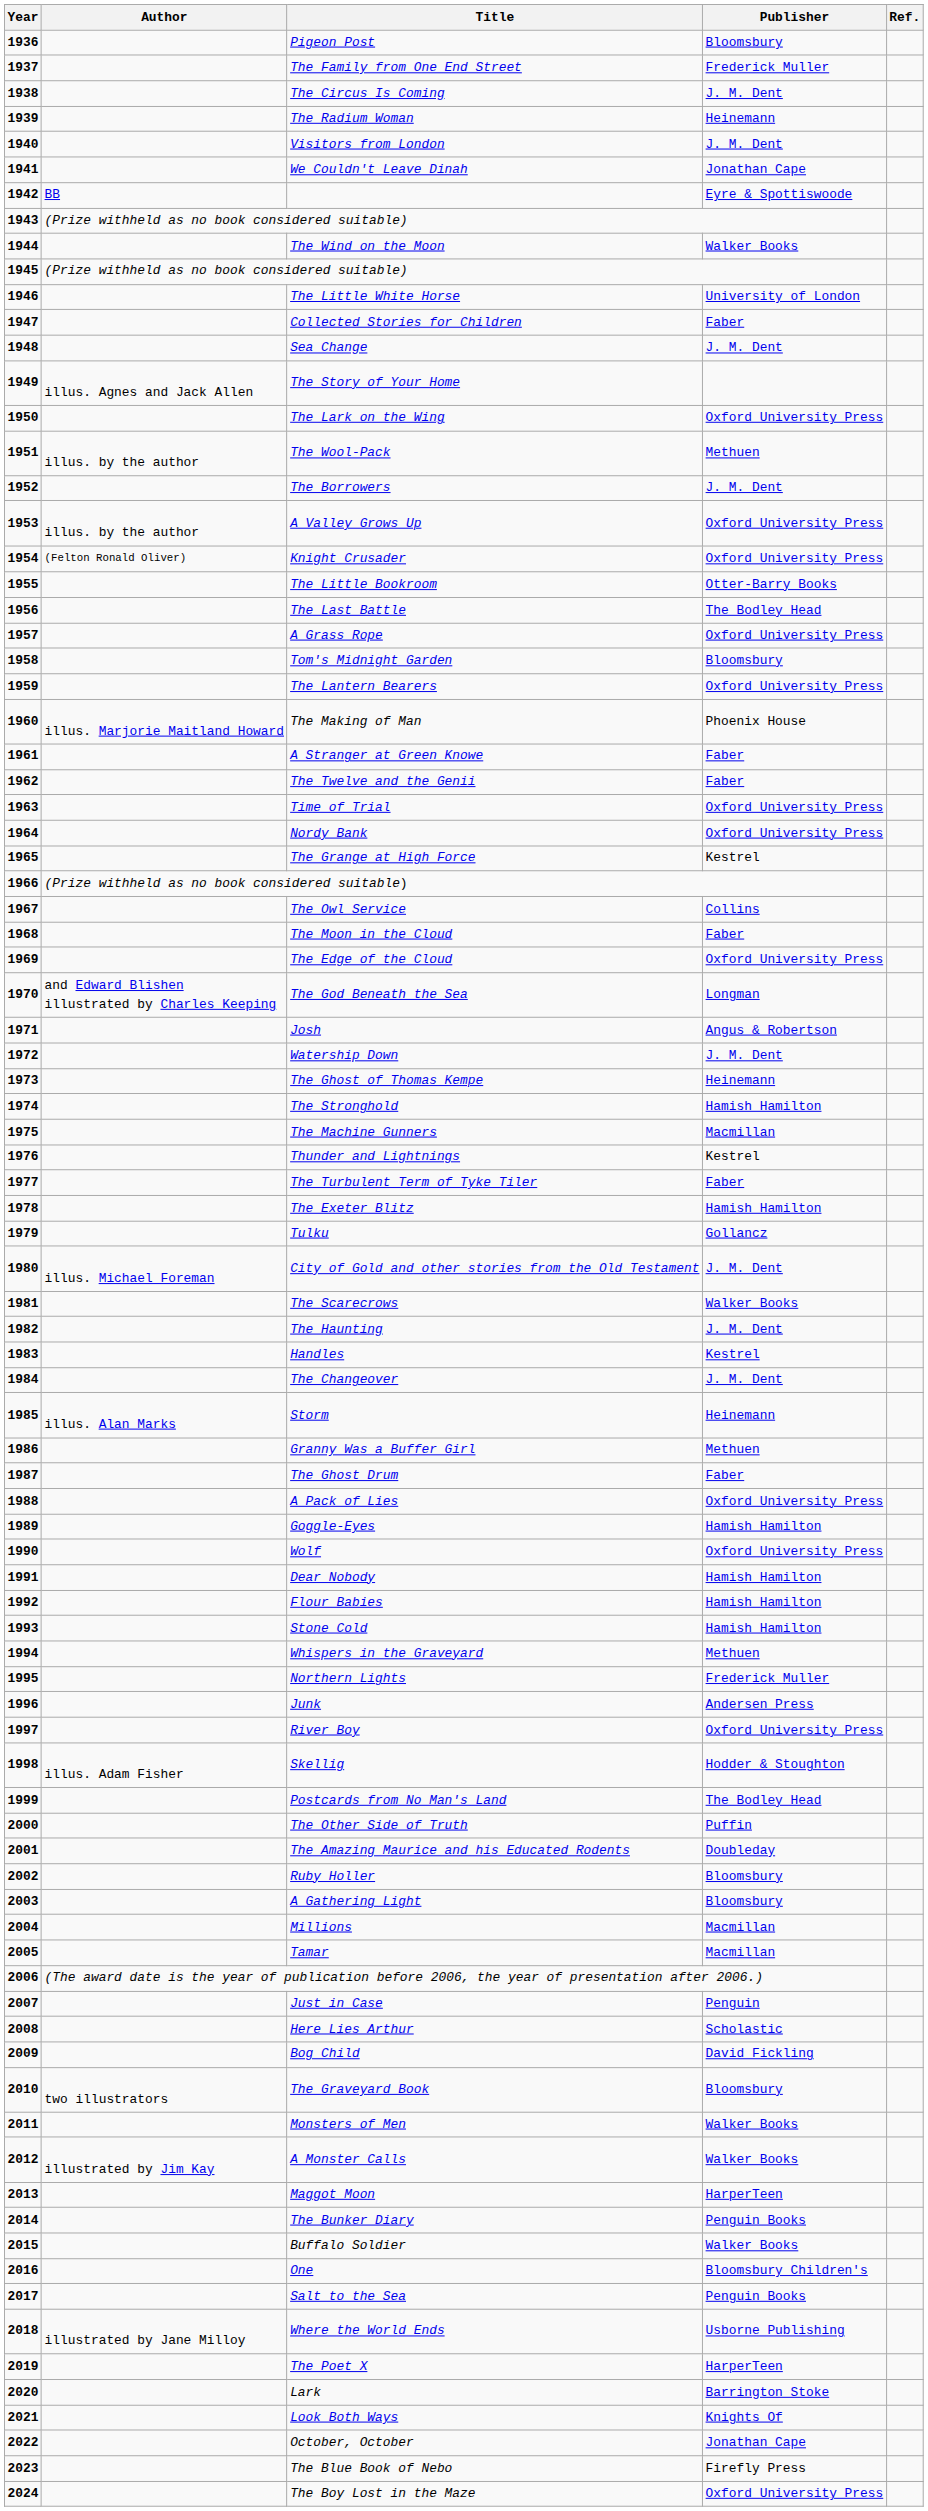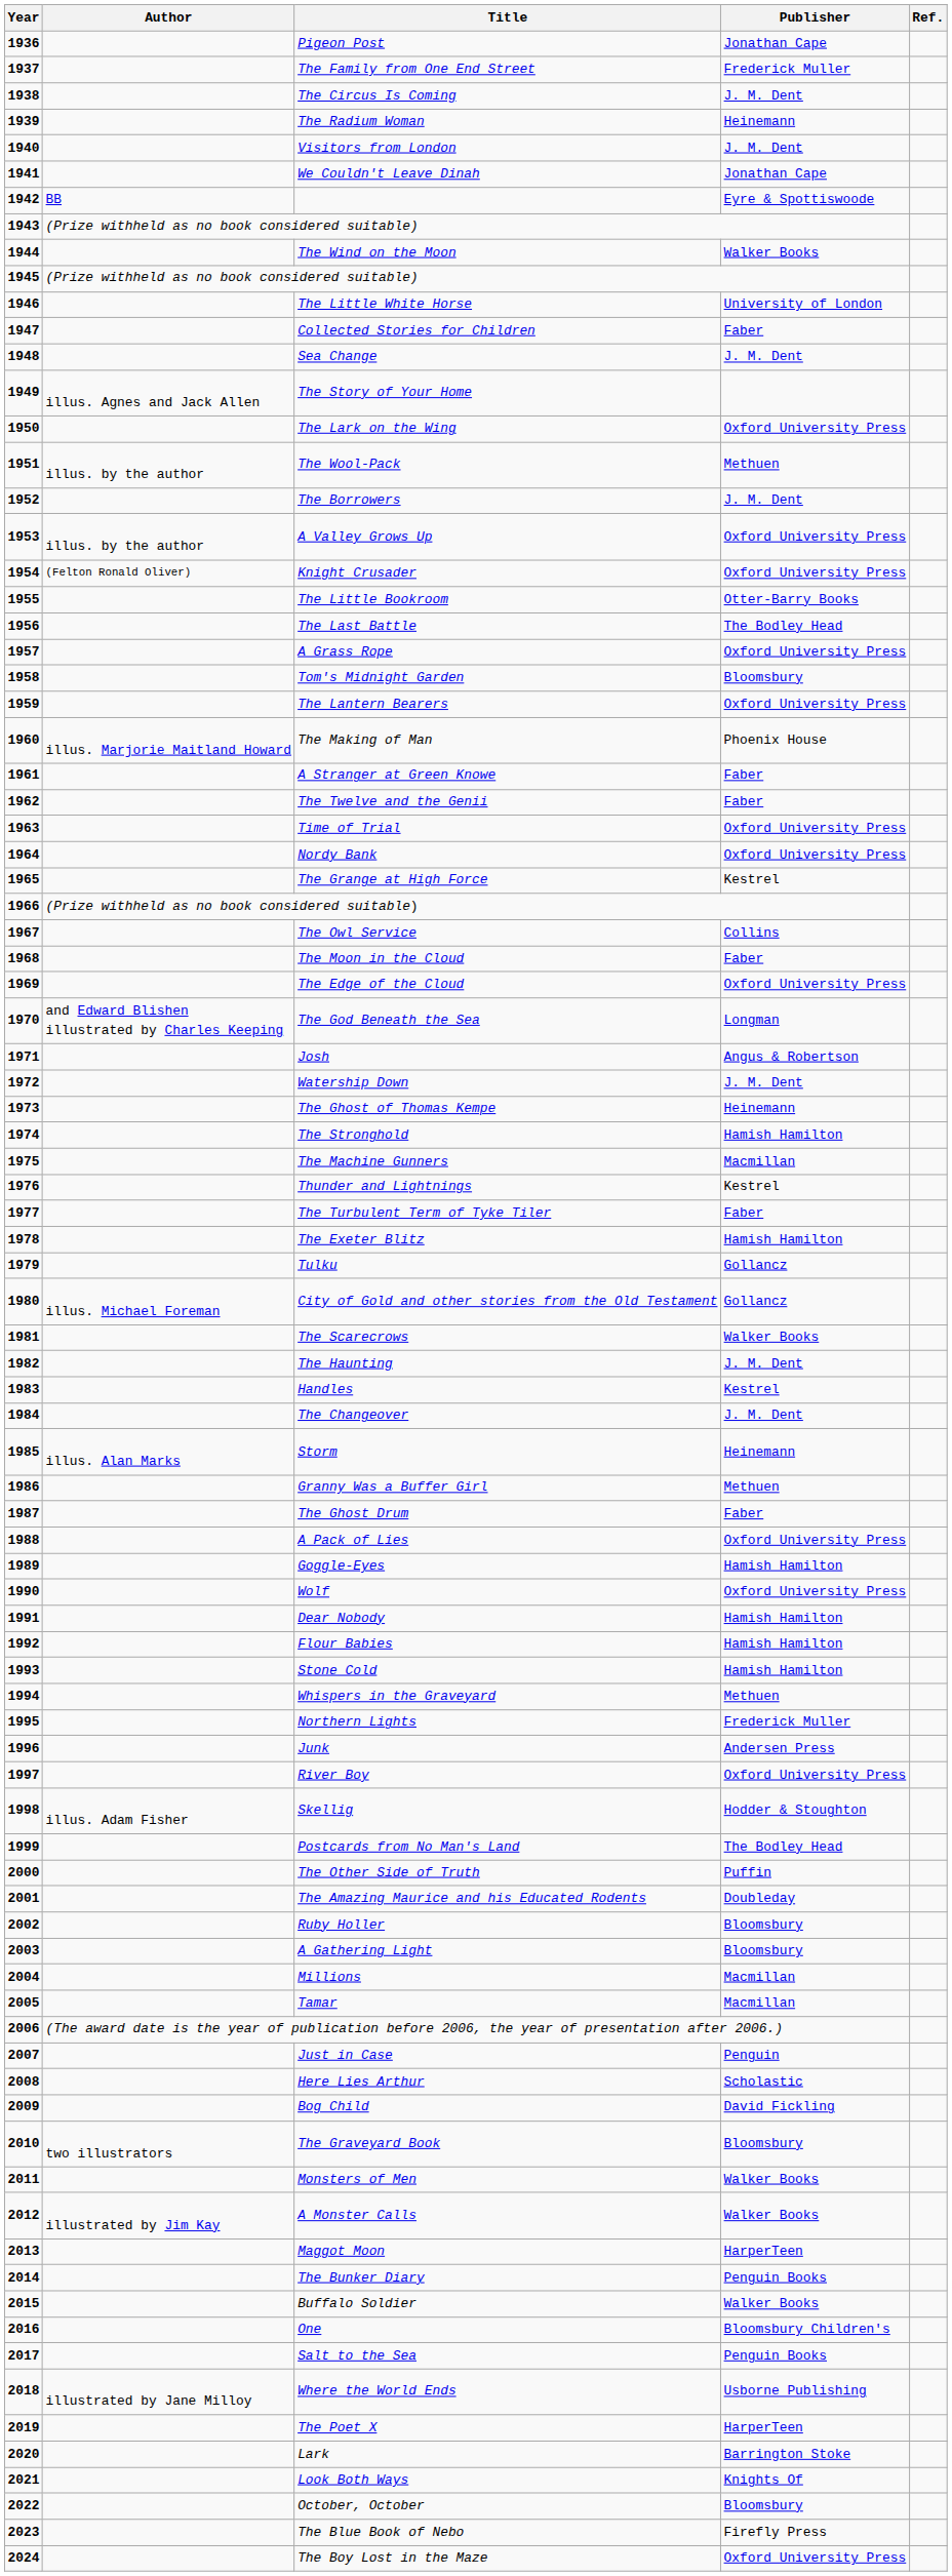Pigeon Post | Publisher: Bloomsbury -> Jonathan Cape
City of Gold and other stories from the Old Testament | Publisher: J. M. Dent -> Gollancz
October, October | Publisher: Jonathan Cape -> Bloomsbury
